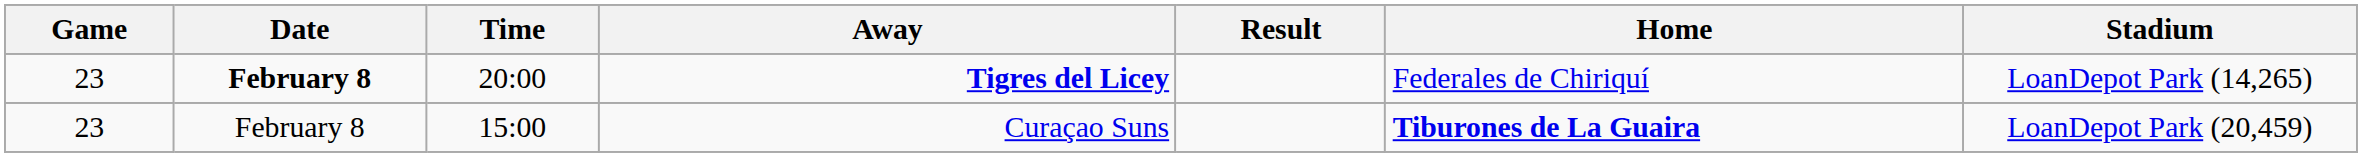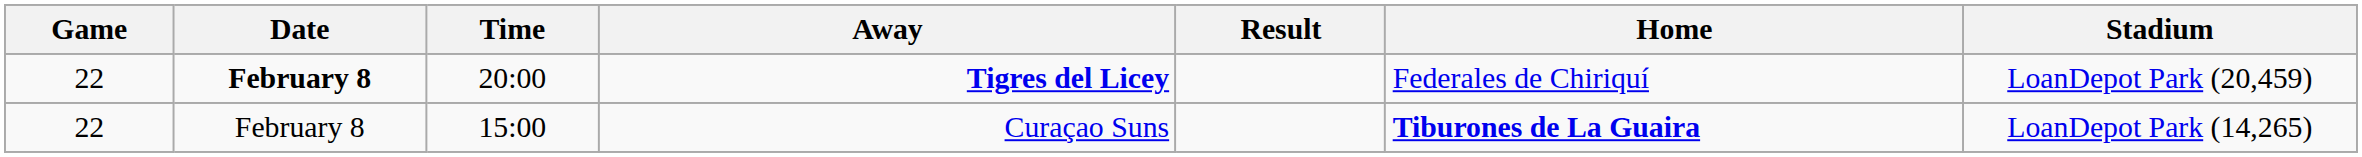Tigres del Licey | Game: 23 -> 22
Tigres del Licey | Stadium: LoanDepot Park (14,265) -> LoanDepot Park (20,459)
Curaçao Suns | Game: 23 -> 22
Curaçao Suns | Stadium: LoanDepot Park (20,459) -> LoanDepot Park (14,265)
